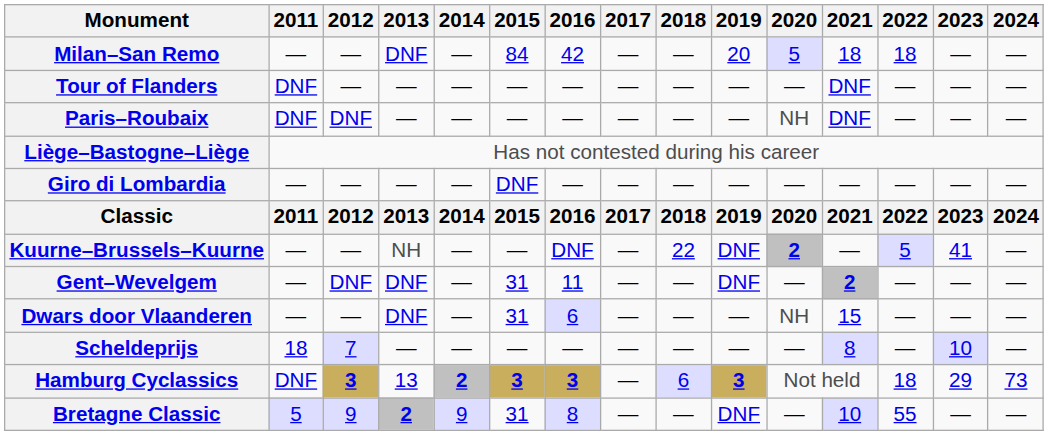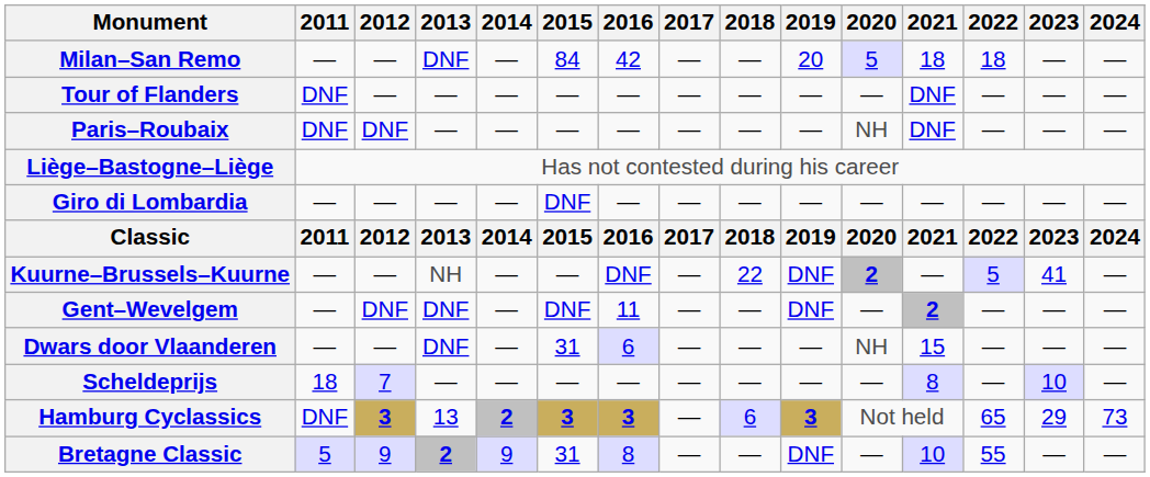Gent–Wevelgem | 2015: 31 -> DNF
Hamburg Cyclassics | 2022: 18 -> 65
